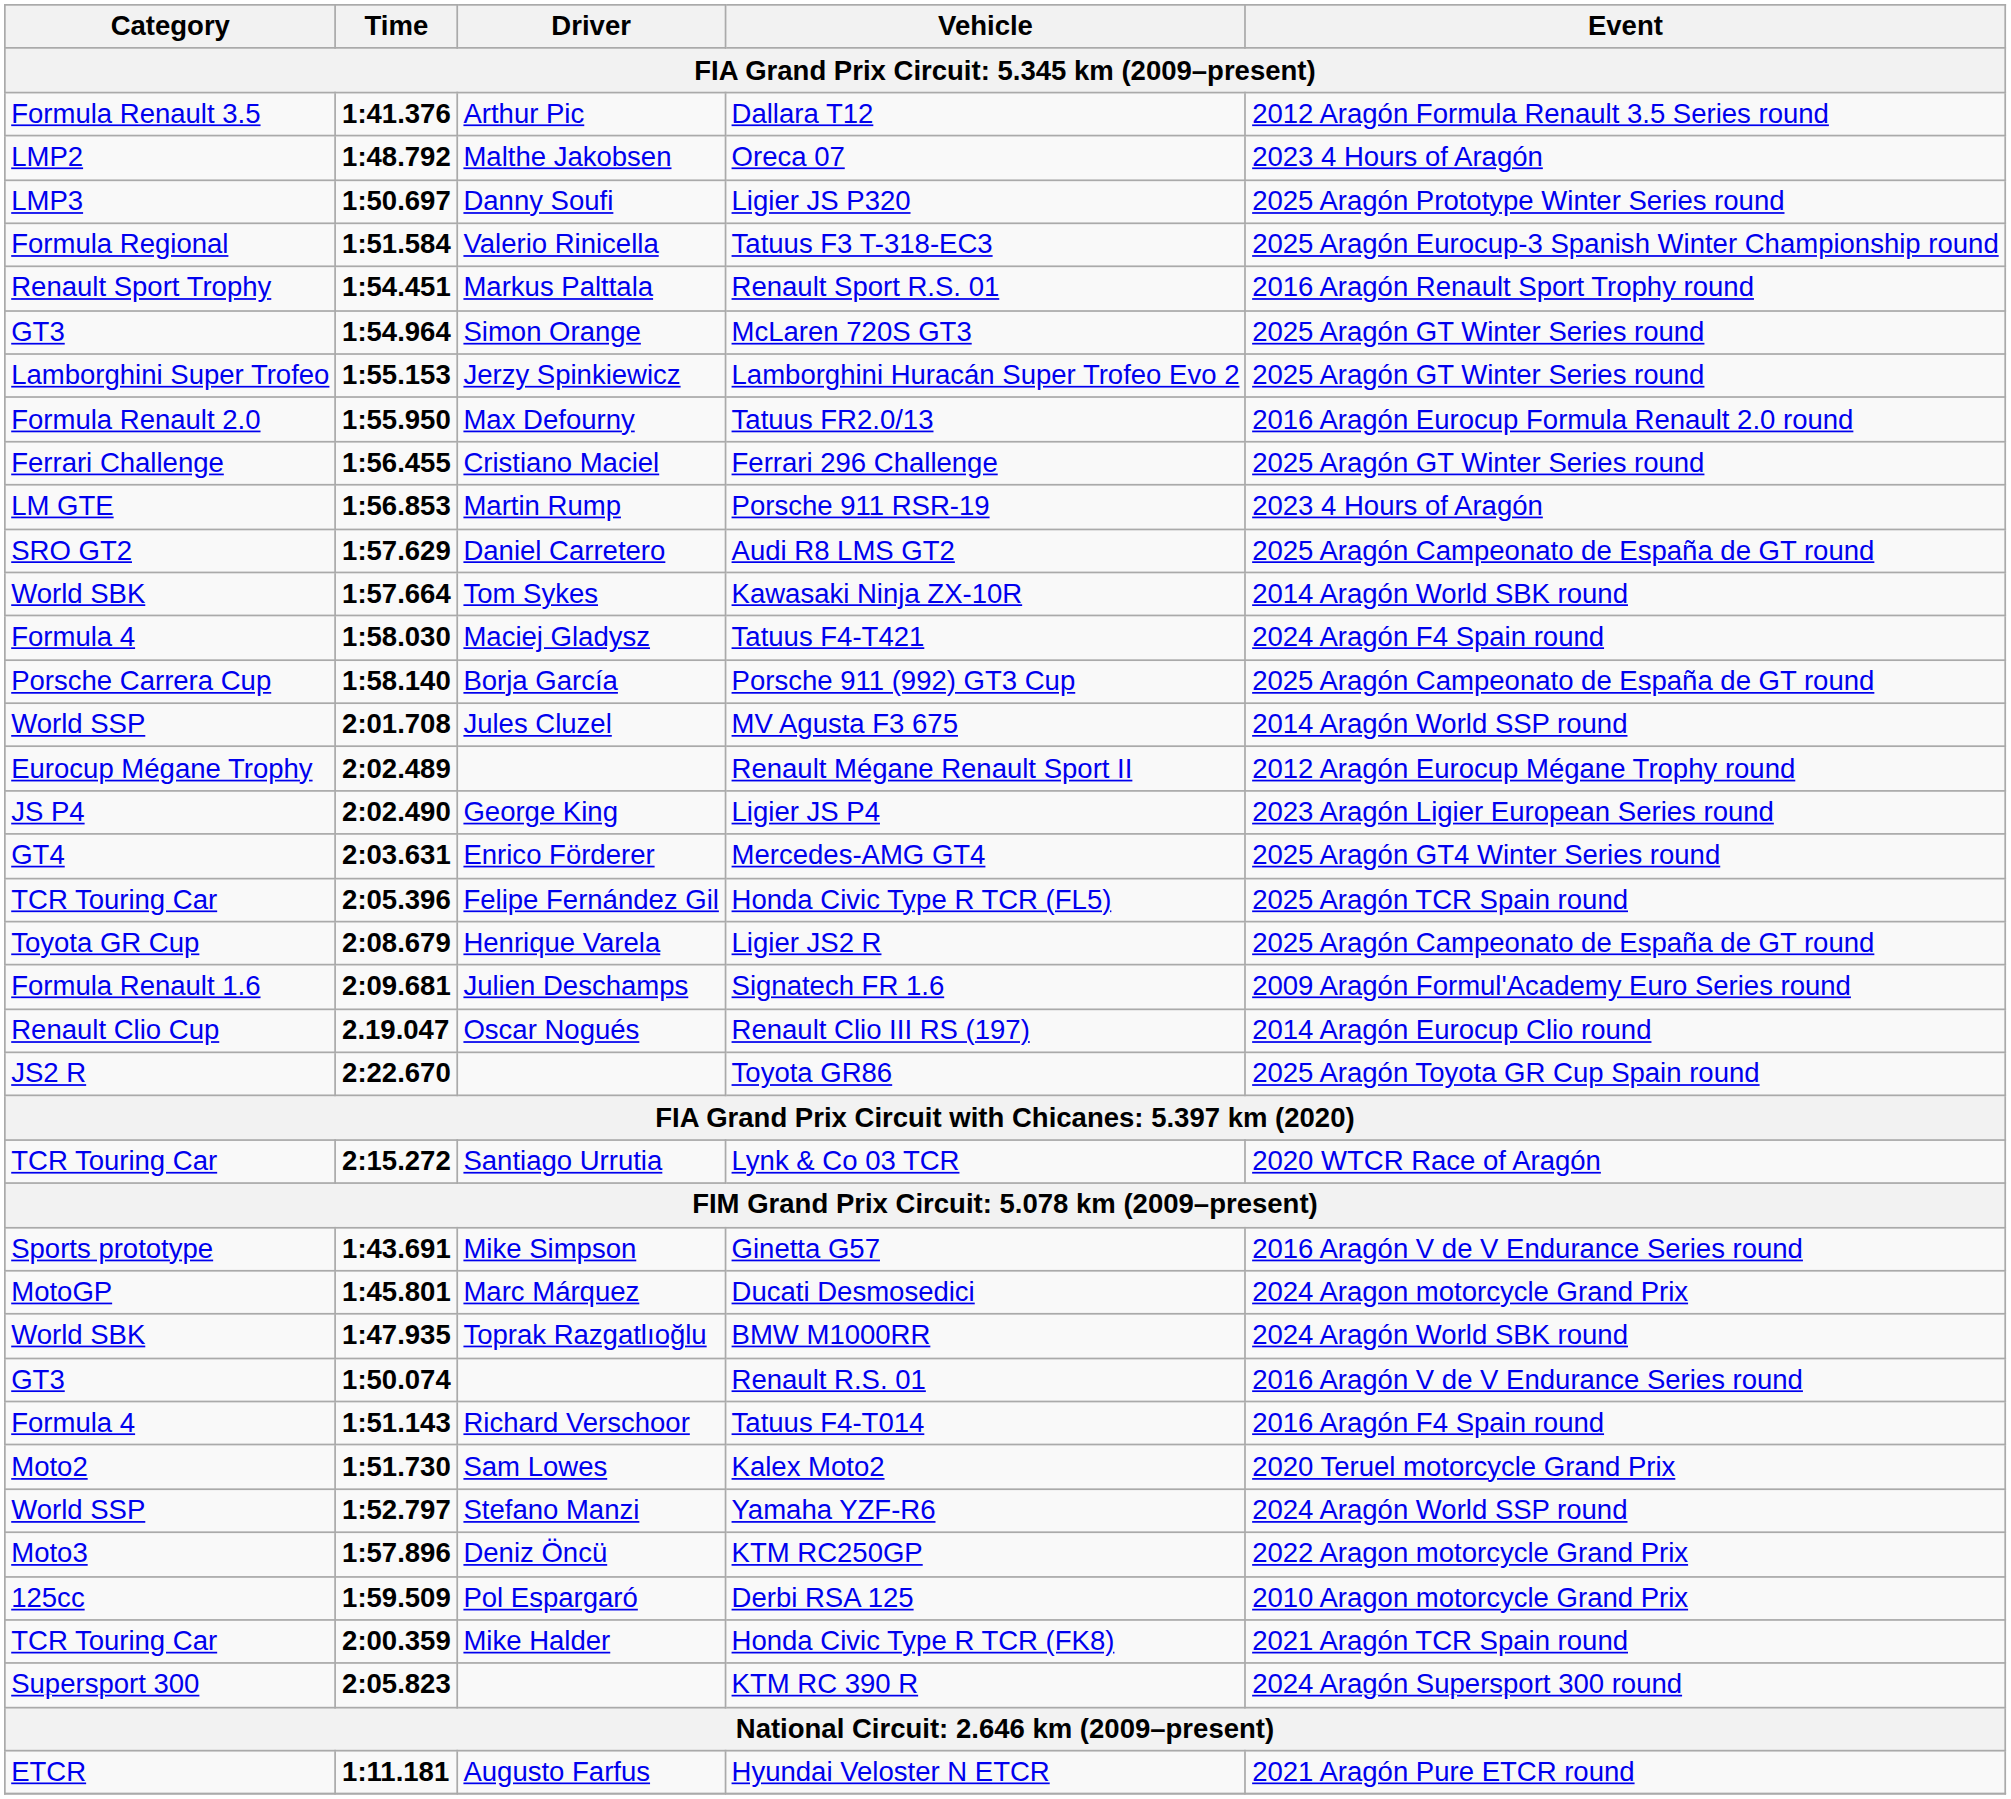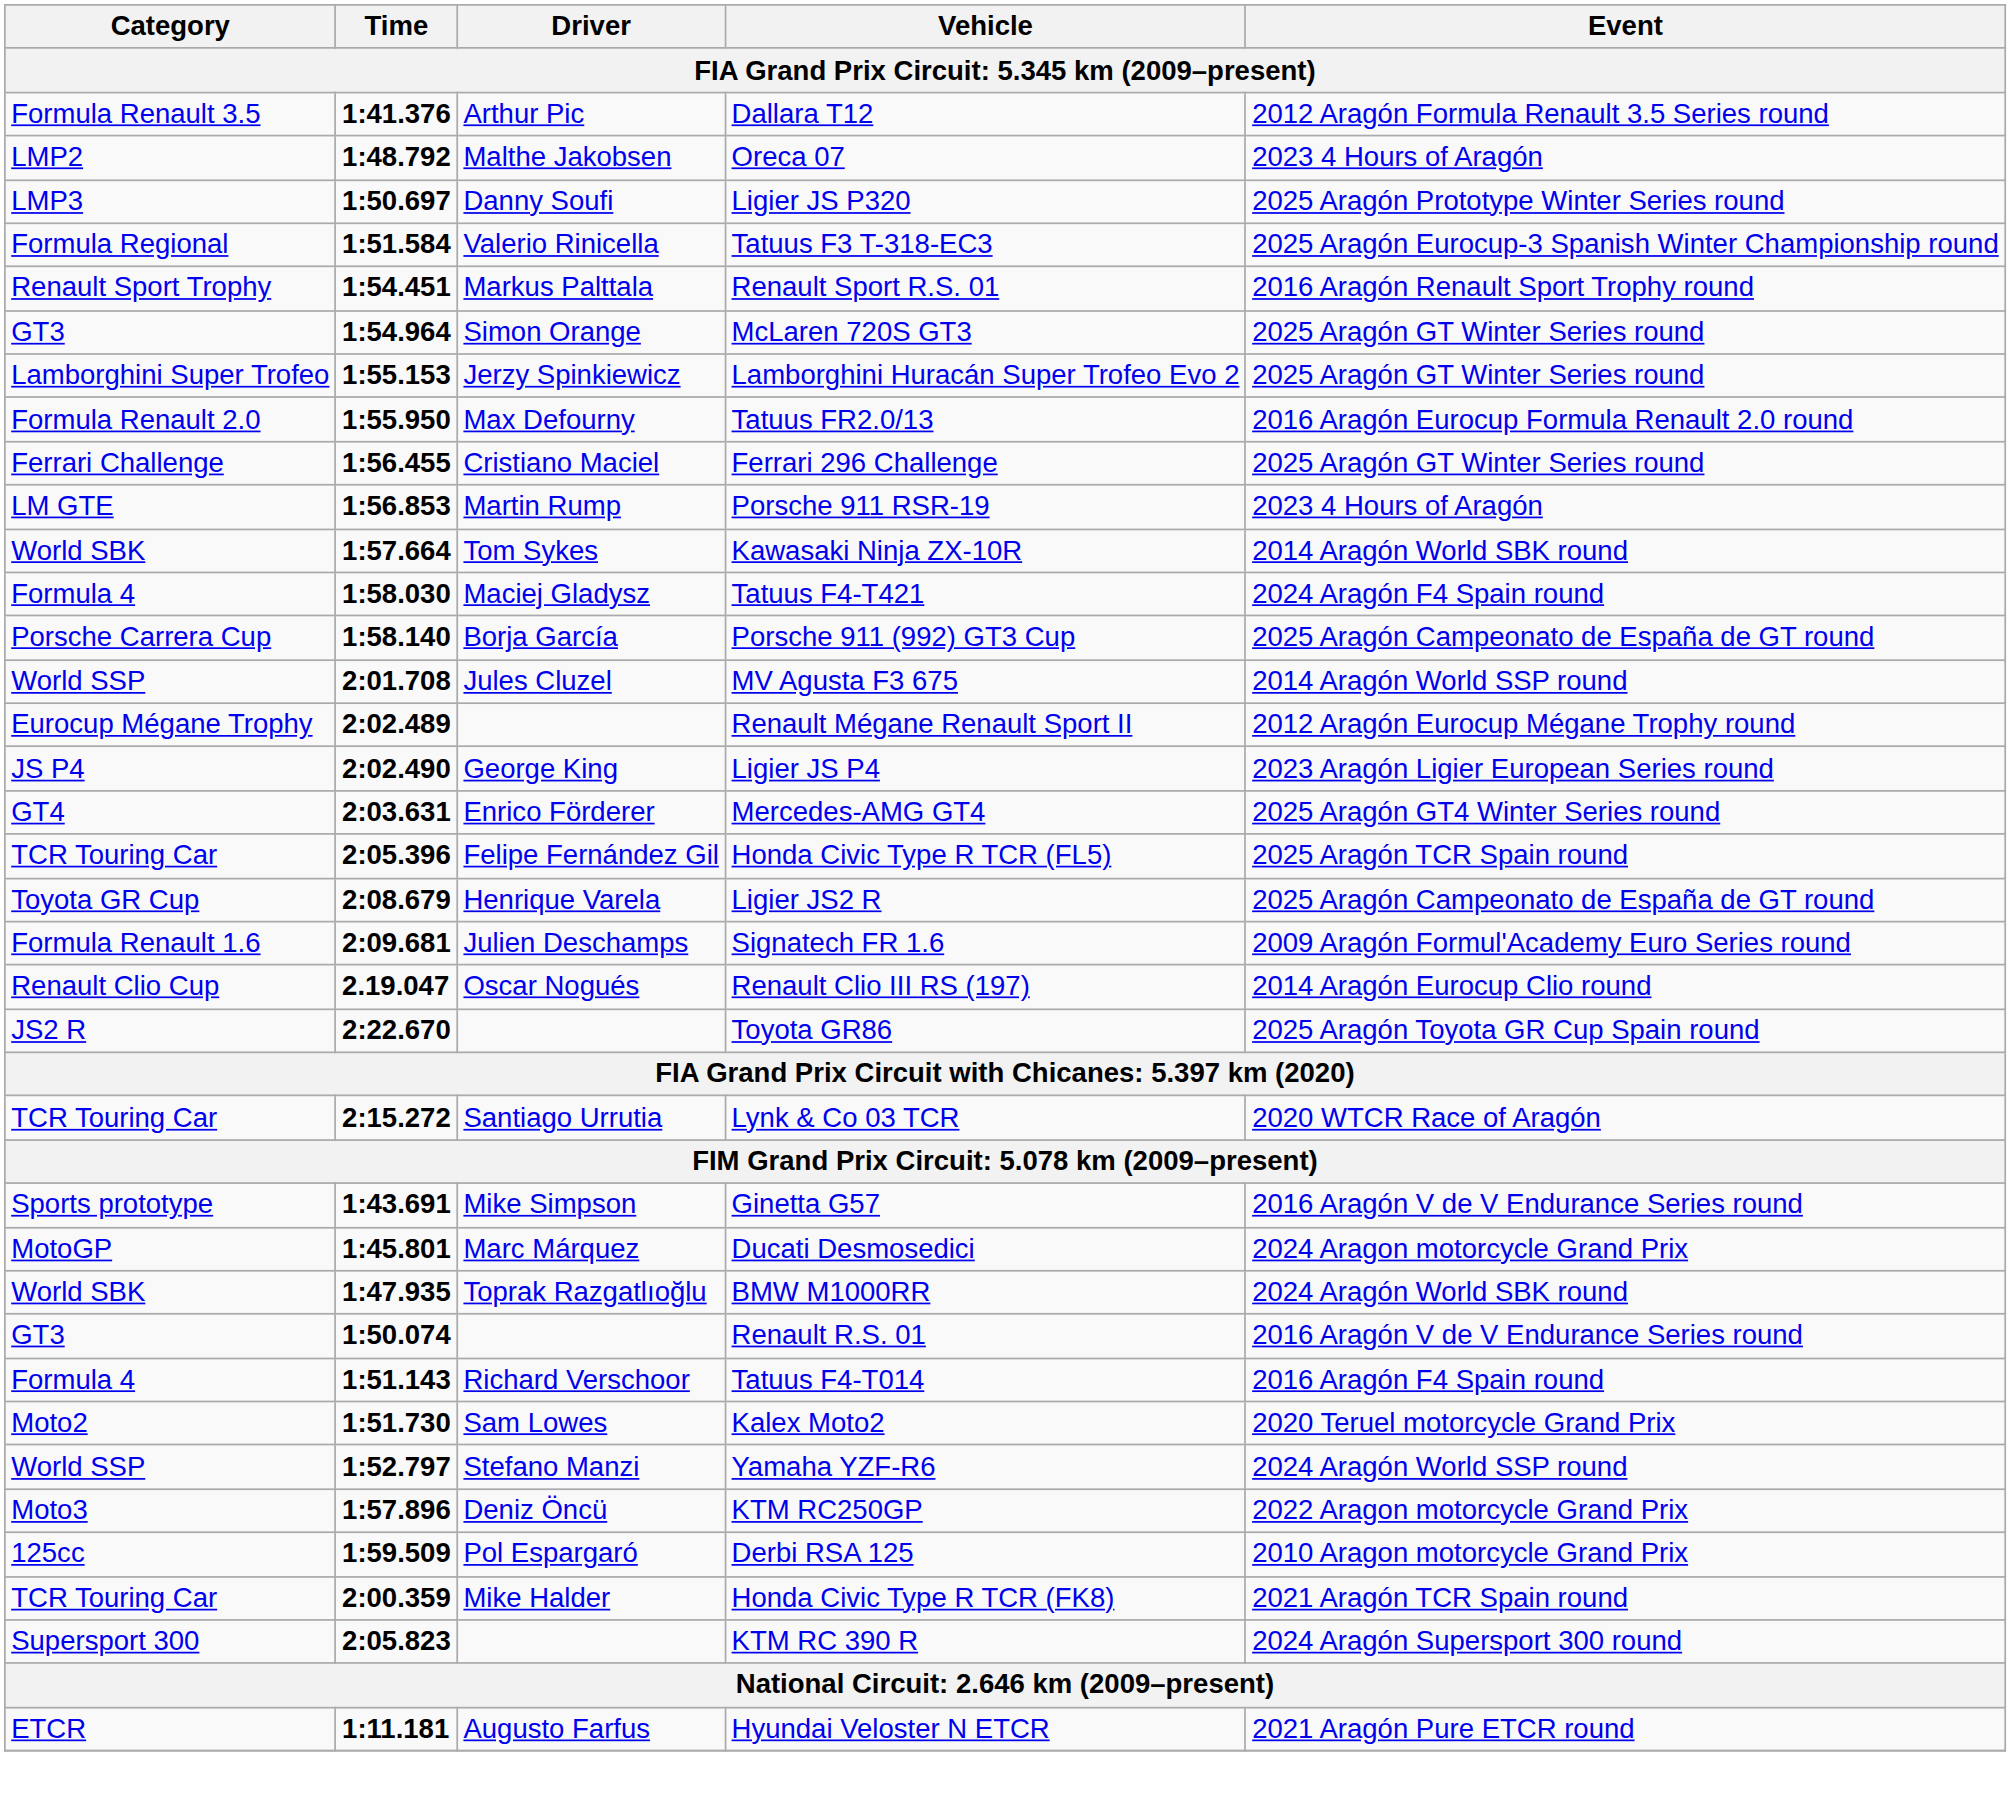- row: SRO GT2 | 1:57.629 | Daniel Carretero | Audi R8 LMS GT2 | 2025 Aragón Campeonato de España de GT round
